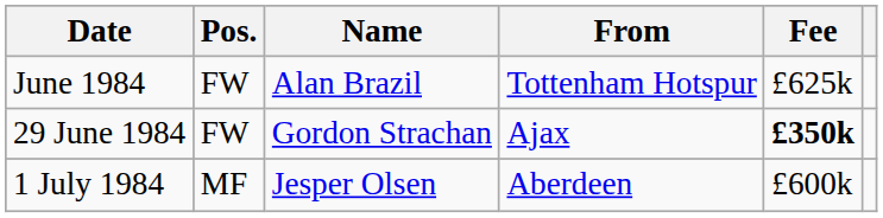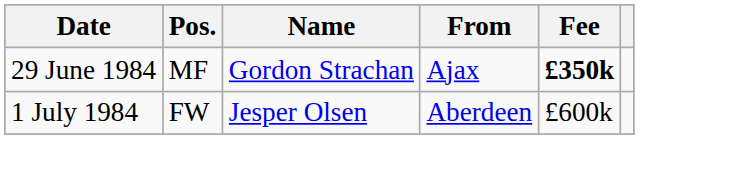- row: June 1984 | FW | Alan Brazil | Tottenham Hotspur | £625k
29 June 1984 | Pos.: FW -> MF
1 July 1984 | Pos.: MF -> FW
